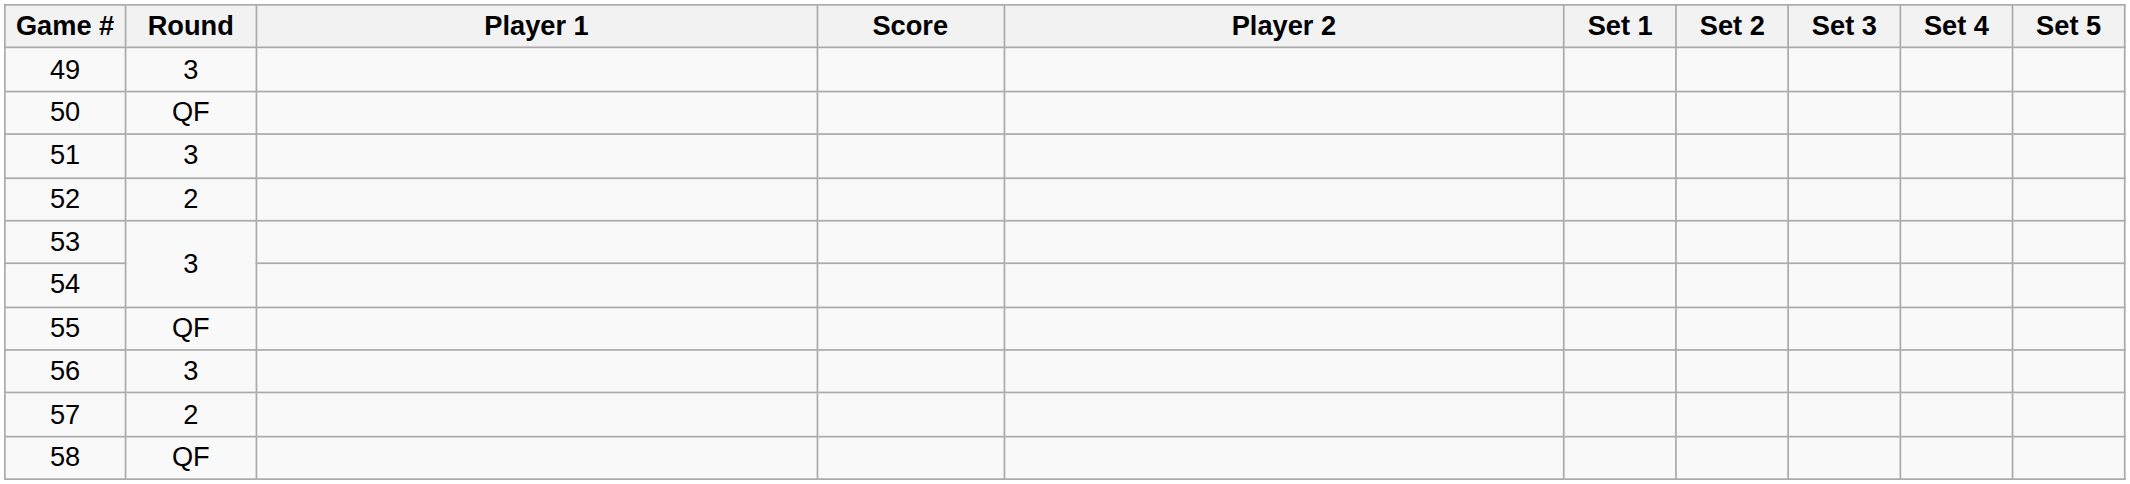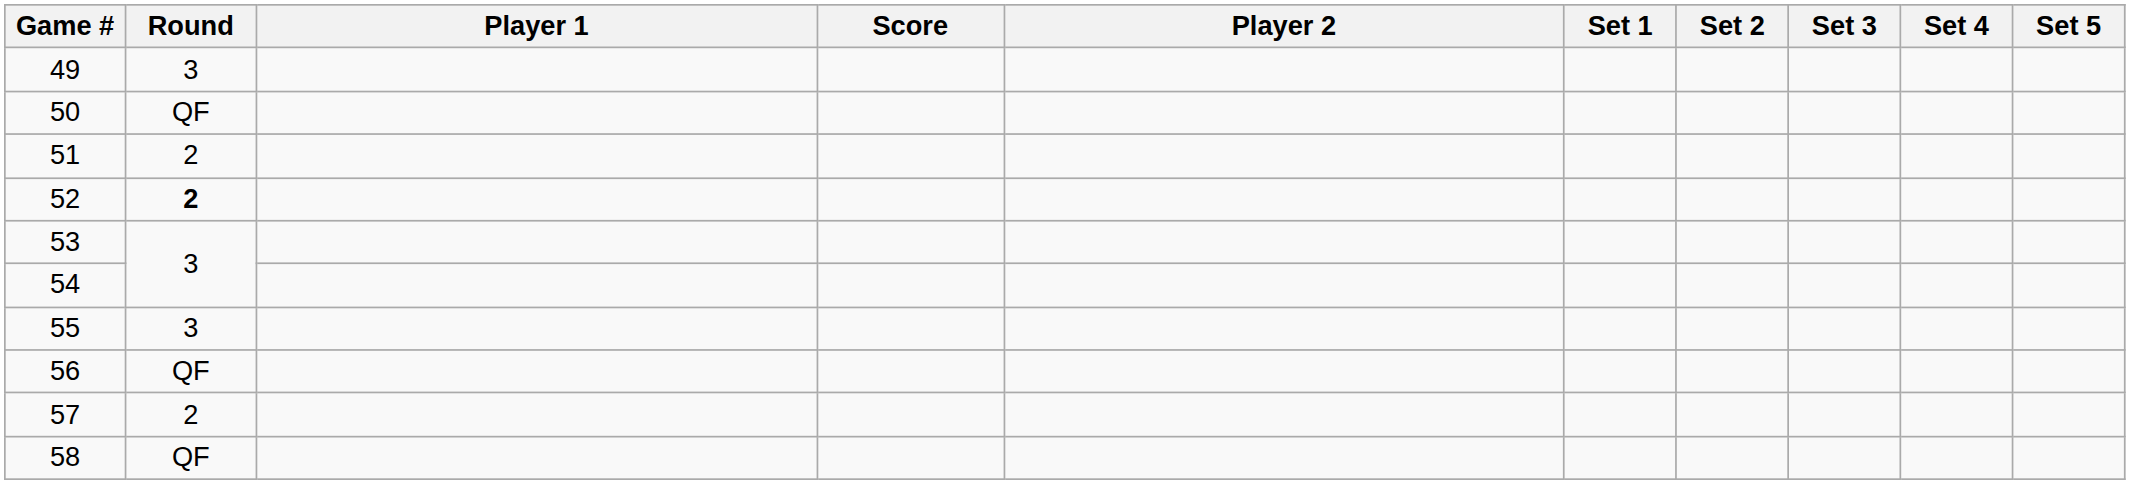51 | Round: 3 -> 2
52 | Round: normal -> bold
55 | Round: QF -> 3
56 | Round: 3 -> QF
